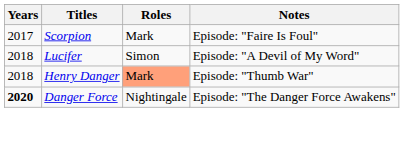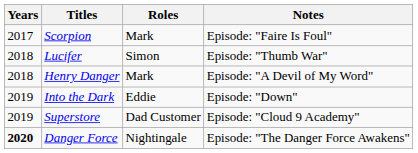Lucifer | Notes: Episode: "A Devil of My Word" -> Episode: "Thumb War"
Henry Danger | Roles: lightsalmon background -> no background
Henry Danger | Notes: Episode: "Thumb War" -> Episode: "A Devil of My Word"
+ row: 2019 | Into the Dark | Eddie | Episode: "Down"
+ row: 2019 | Superstore | Dad Customer | Episode: "Cloud 9 Academy"
